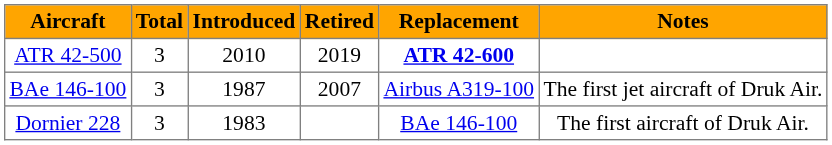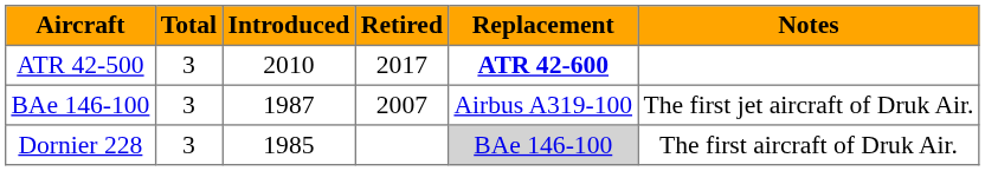ATR 42-500 | Retired: 2019 -> 2017
Dornier 228 | Introduced: 1983 -> 1985
Dornier 228 | Replacement: no background -> lightgrey background
